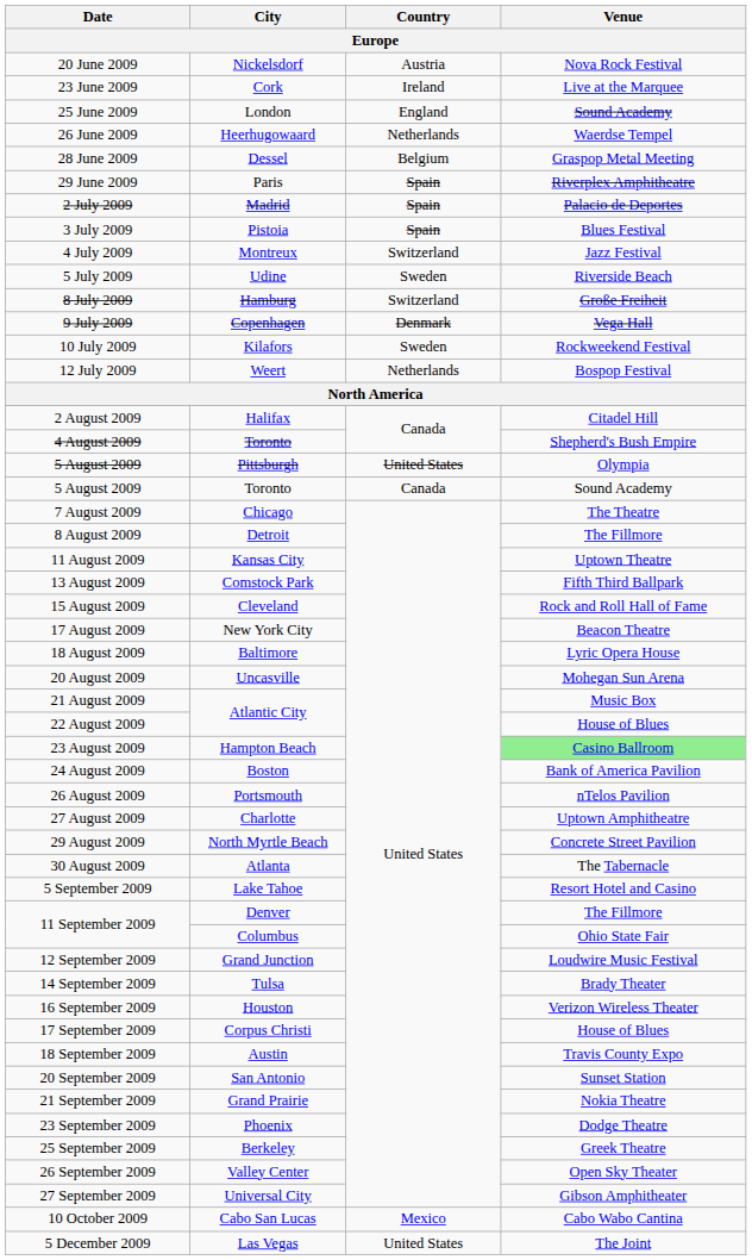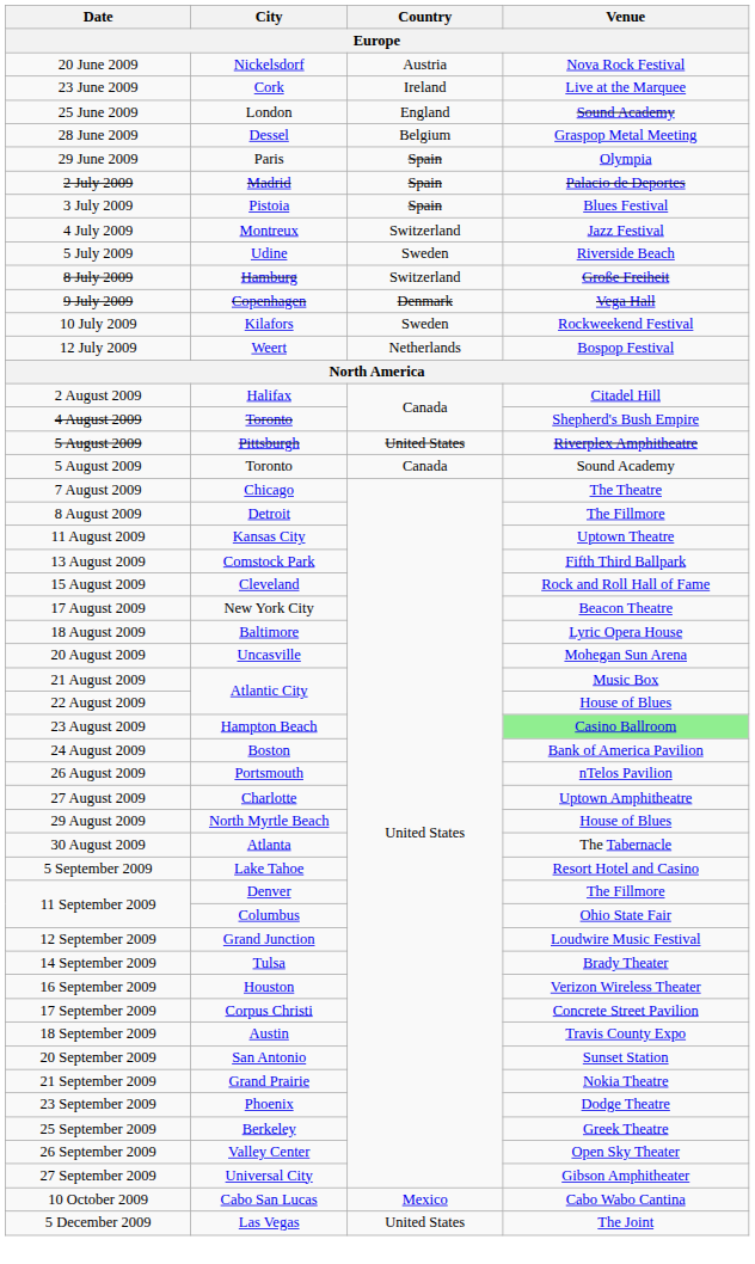- row: 26 June 2009 | Heerhugowaard | Netherlands | Waerdse Tempel
29 June 2009 | Venue: Riverplex Amphitheatre -> Olympia
5 August 2009 / Pittsburgh | Venue: Olympia -> Riverplex Amphitheatre
29 August 2009 | Venue: Concrete Street Pavilion -> House of Blues
17 September 2009 | Venue: House of Blues -> Concrete Street Pavilion
